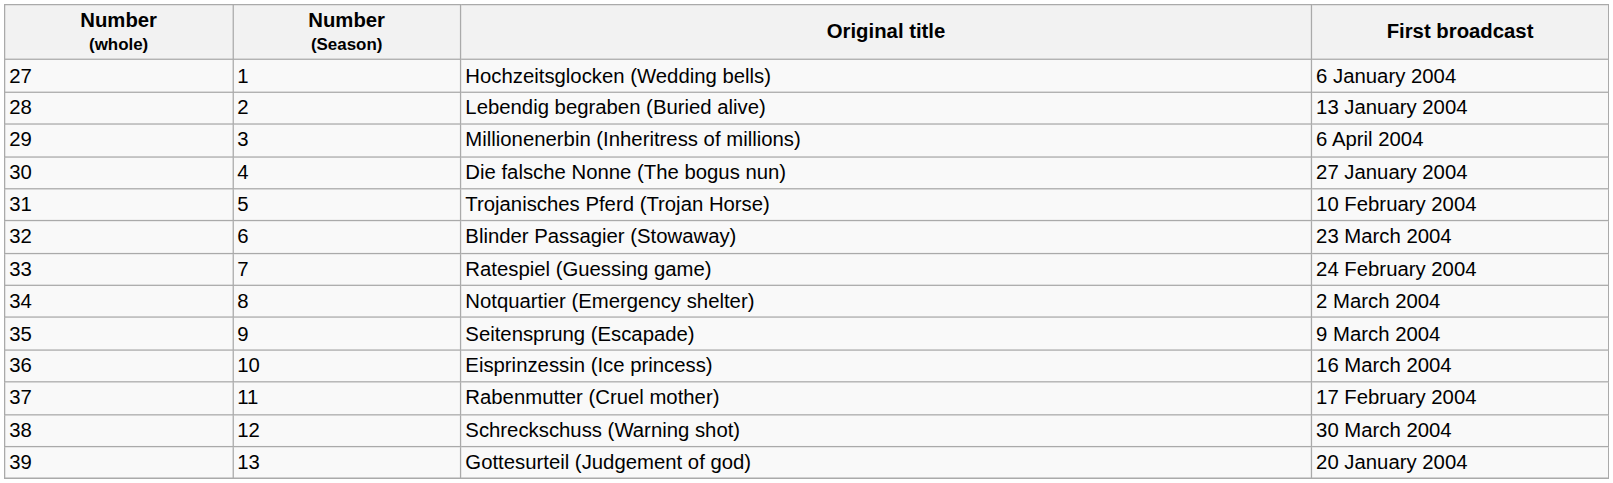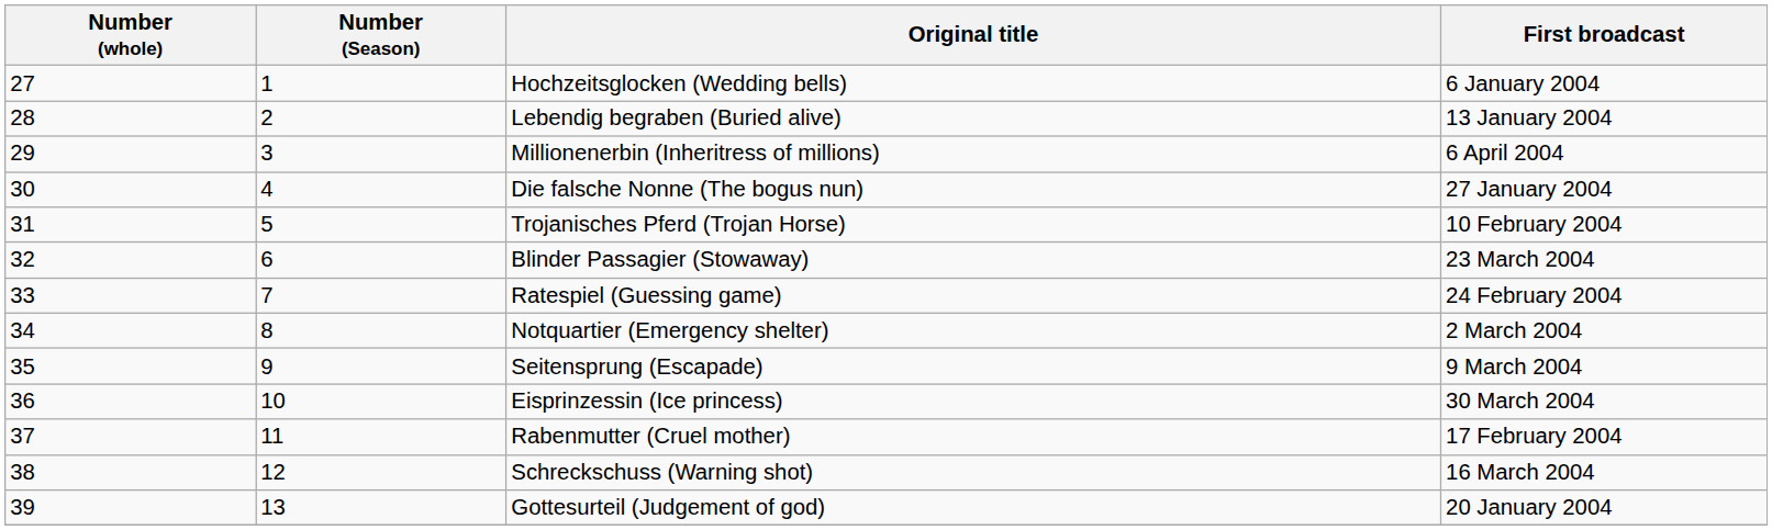Eisprinzessin (Ice princess) | First broadcast: 16 March 2004 -> 30 March 2004
Schreckschuss (Warning shot) | First broadcast: 30 March 2004 -> 16 March 2004
